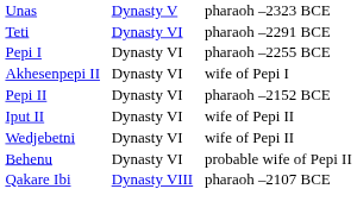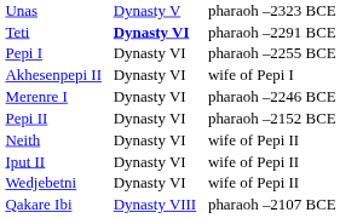Teti | column 2: normal -> bold
+ row: Merenre I | Dynasty VI | pharaoh –2246 BCE
+ row: Neith | Dynasty VI | wife of Pepi II
- row: Behenu | Dynasty VI | probable wife of Pepi II
